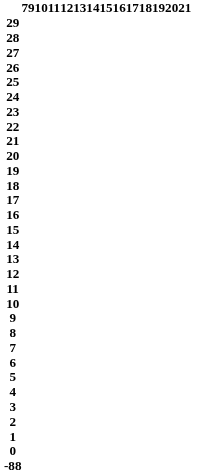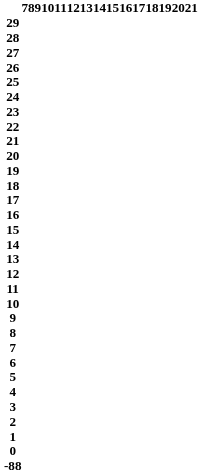+ column: 8
